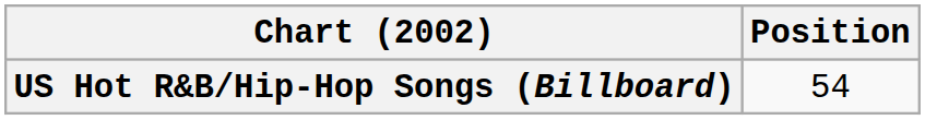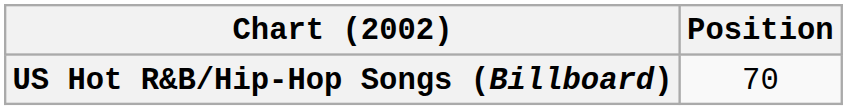US Hot R&B/Hip-Hop Songs (Billboard) | Position: 54 -> 70
